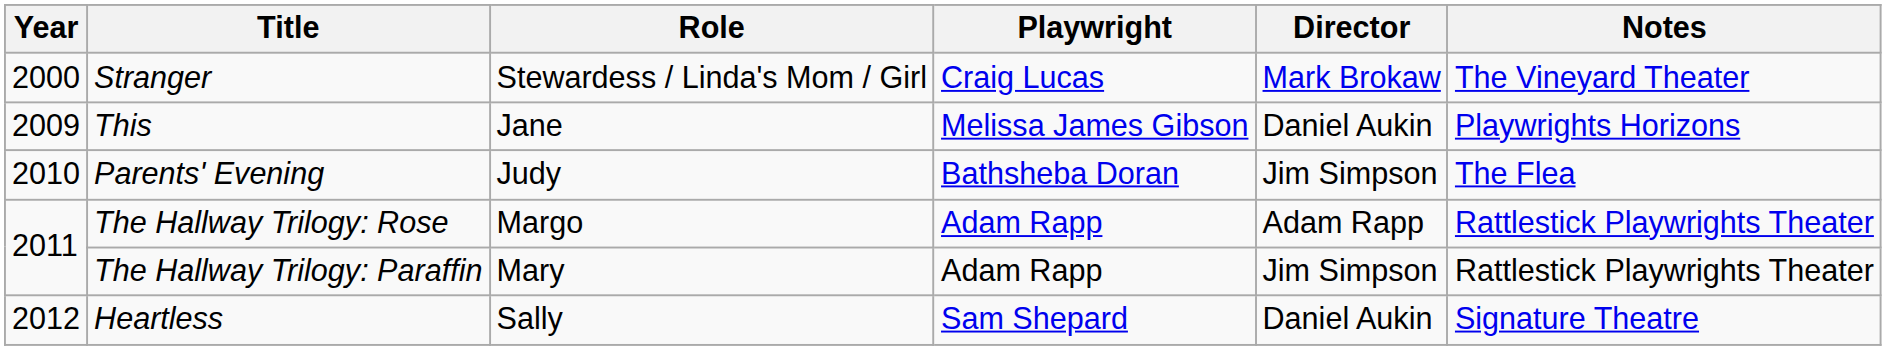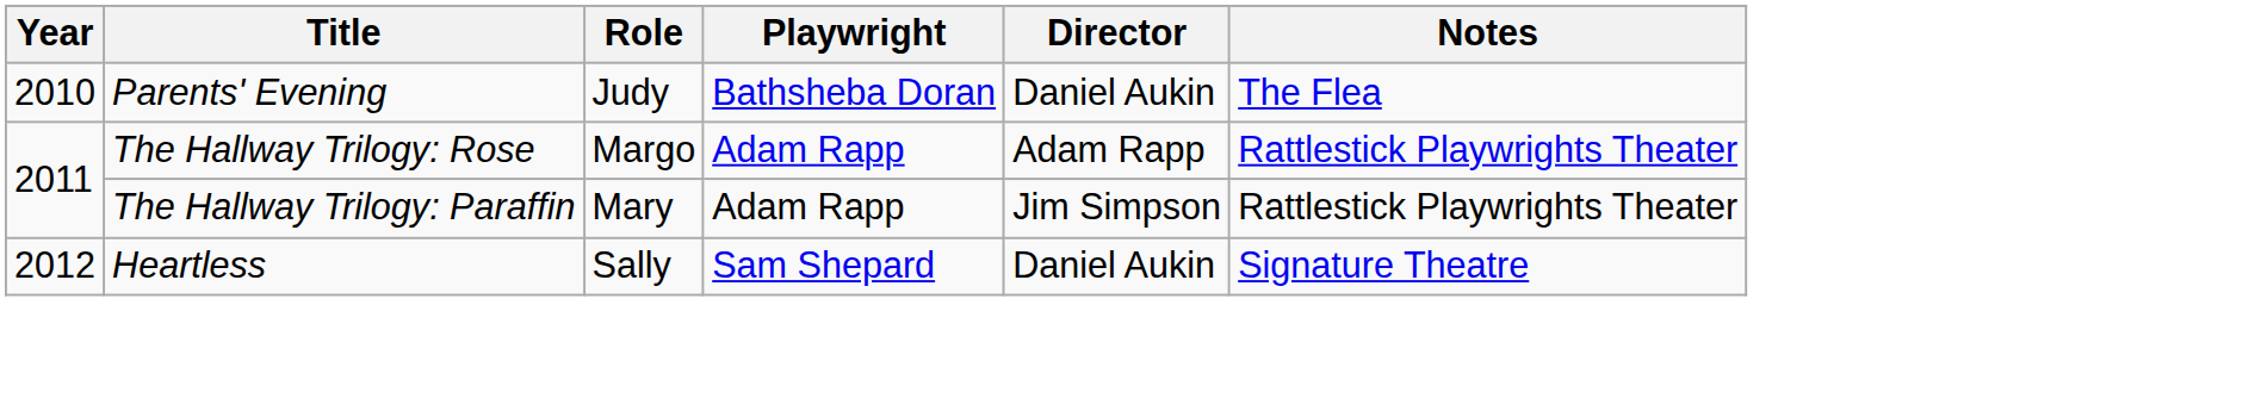- row: 2000 | Stranger | Stewardess / Linda's Mom / Girl | Craig Lucas | Mark Brokaw | The Vineyard Theater
- row: 2009 | This | Jane | Melissa James Gibson | Daniel Aukin | Playwrights Horizons
Parents' Evening | Director: Jim Simpson -> Daniel Aukin
